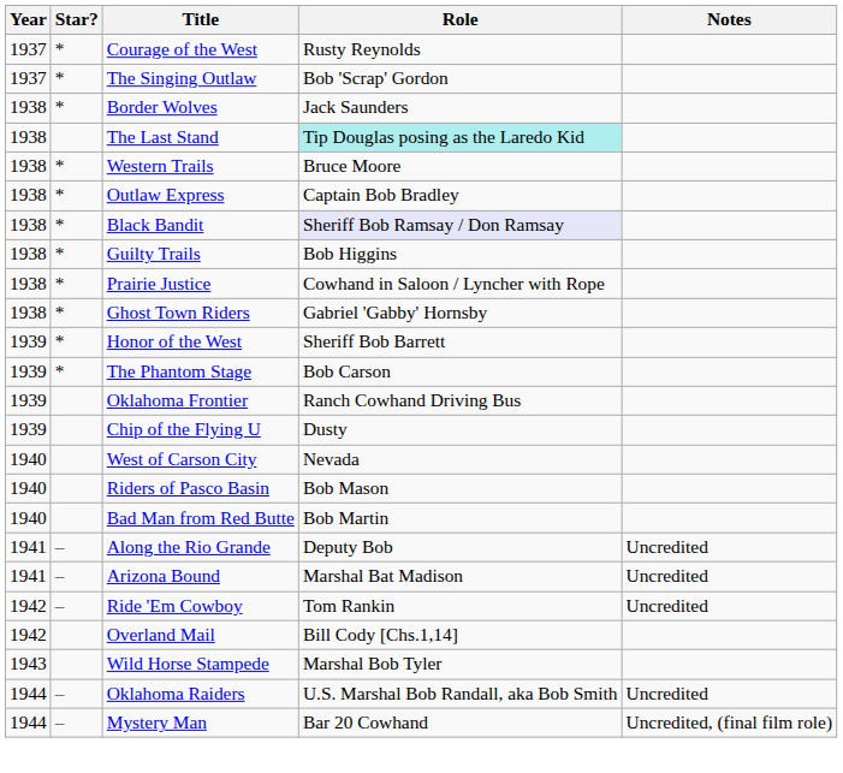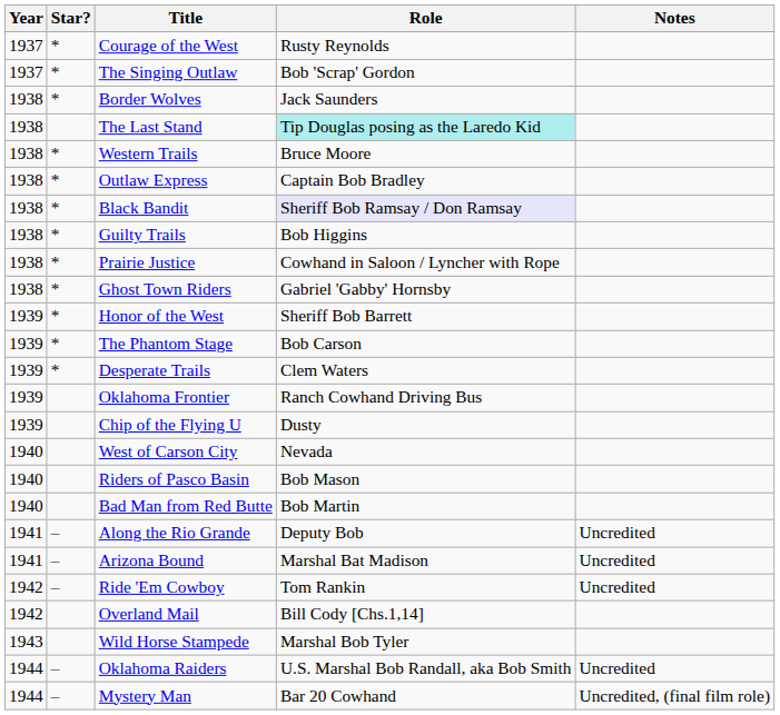+ row: 1939 | * | Desperate Trails | Clem Waters
